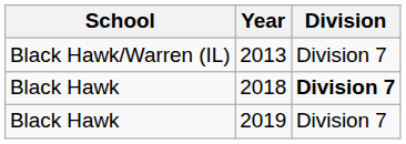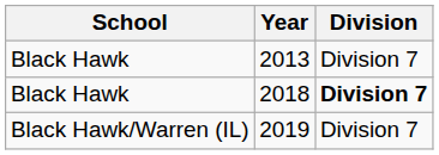2013 | School: Black Hawk/Warren (IL) -> Black Hawk
2019 | School: Black Hawk -> Black Hawk/Warren (IL)
